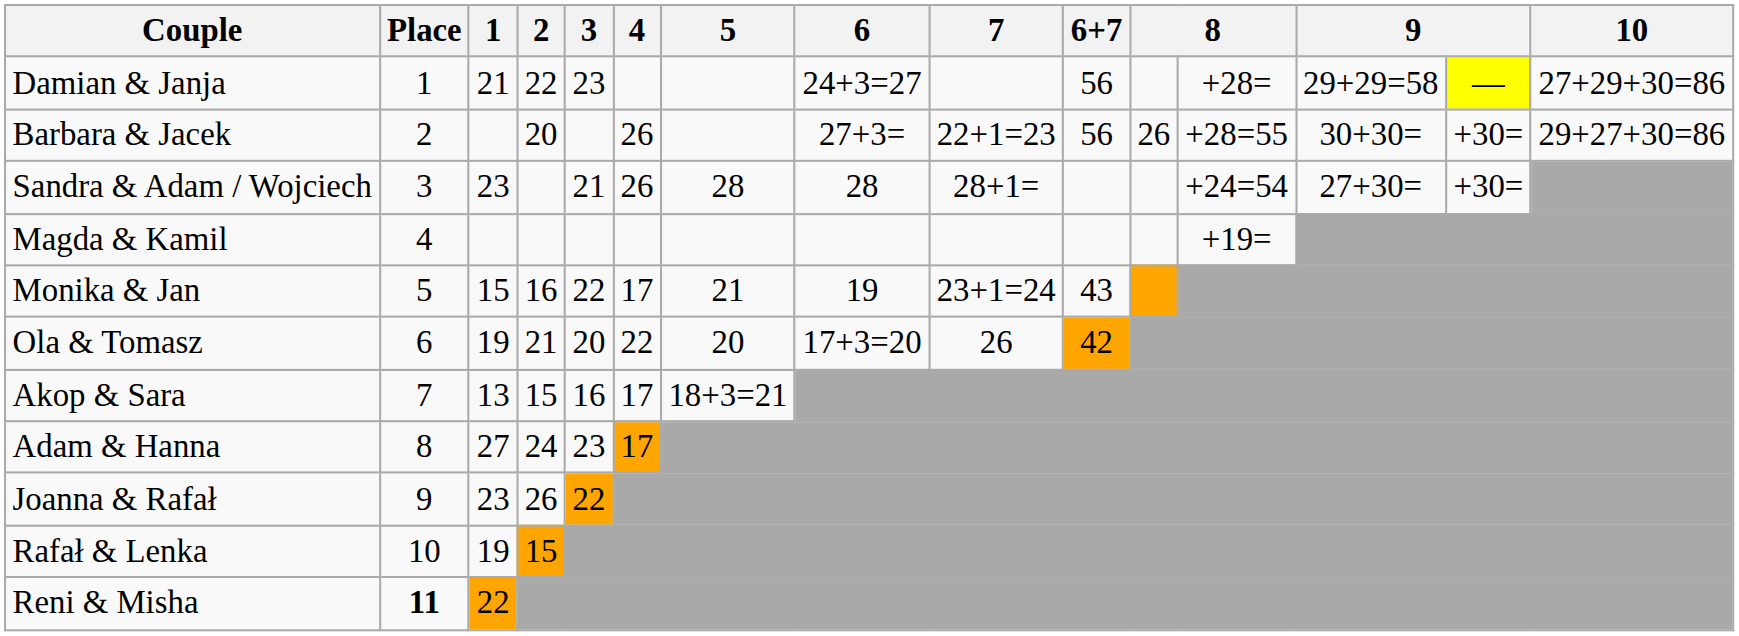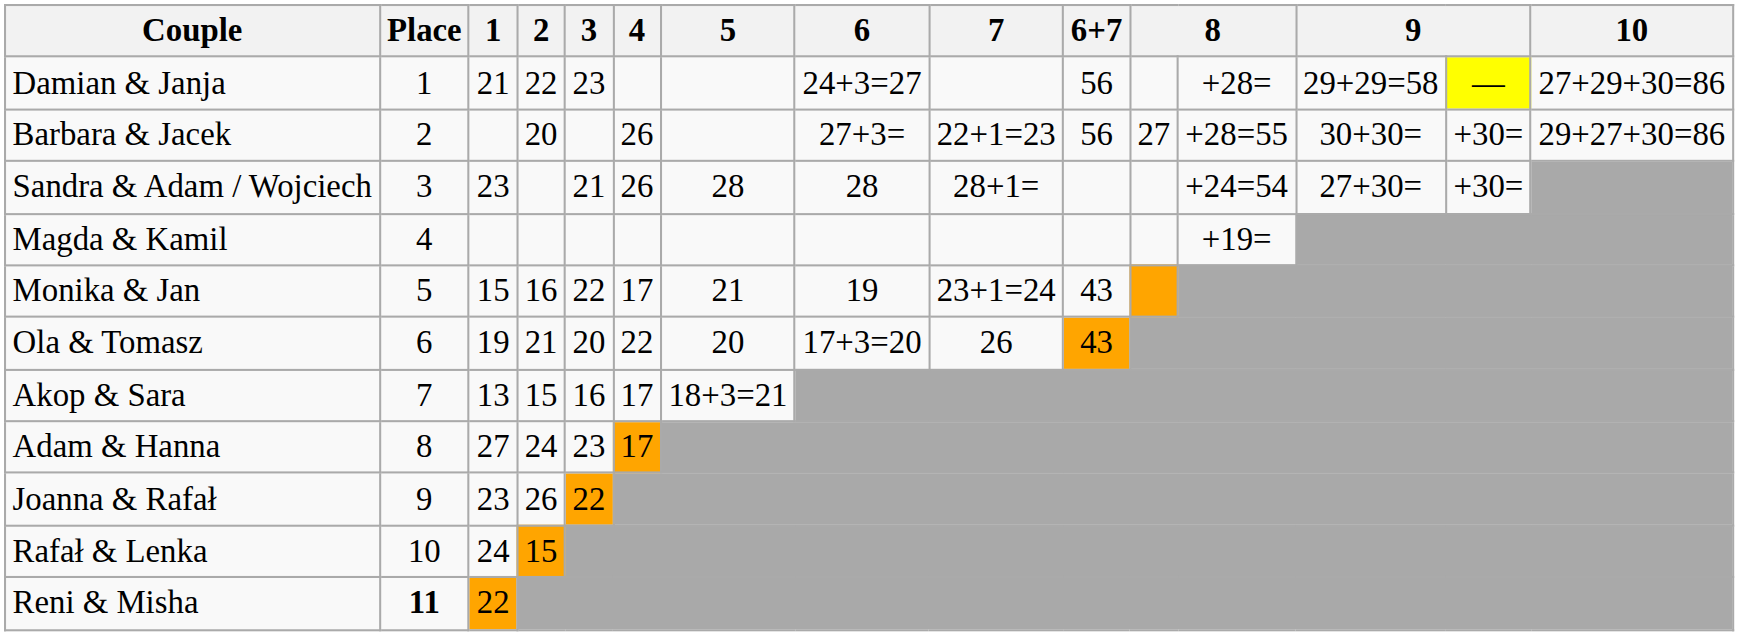Barbara & Jacek | column 11: 26 -> 27
Ola & Tomasz | 6+7: 42 -> 43
Rafał & Lenka | 1: 19 -> 24
